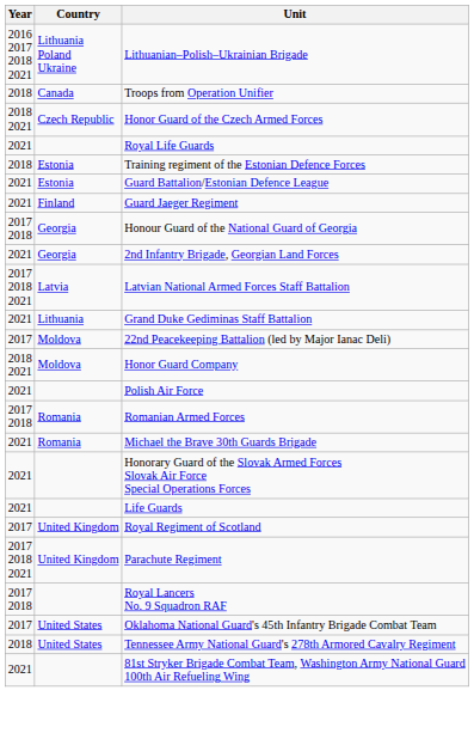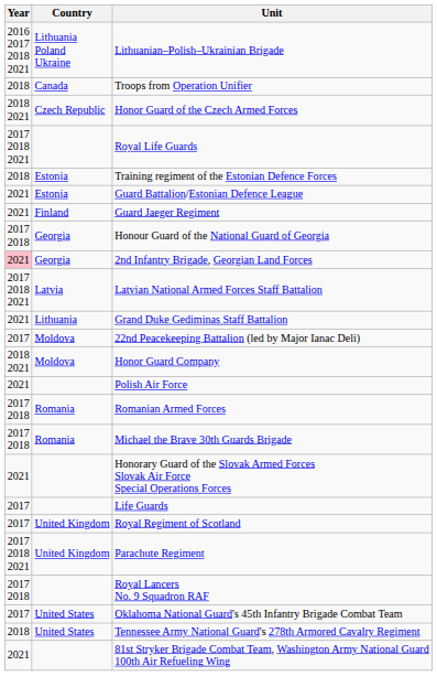Royal Life Guards | Year: 2021 -> 2017 2018 2021
2nd Infantry Brigade, Georgian Land Forces | Year: no background -> pink background
Michael the Brave 30th Guards Brigade | Year: 2021 -> 2017 2018
Life Guards | Year: 2021 -> 2017
